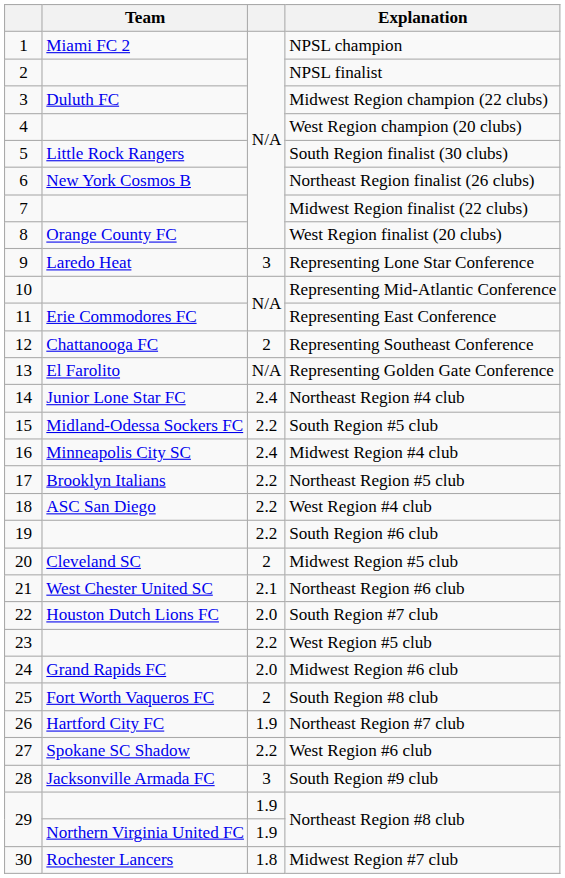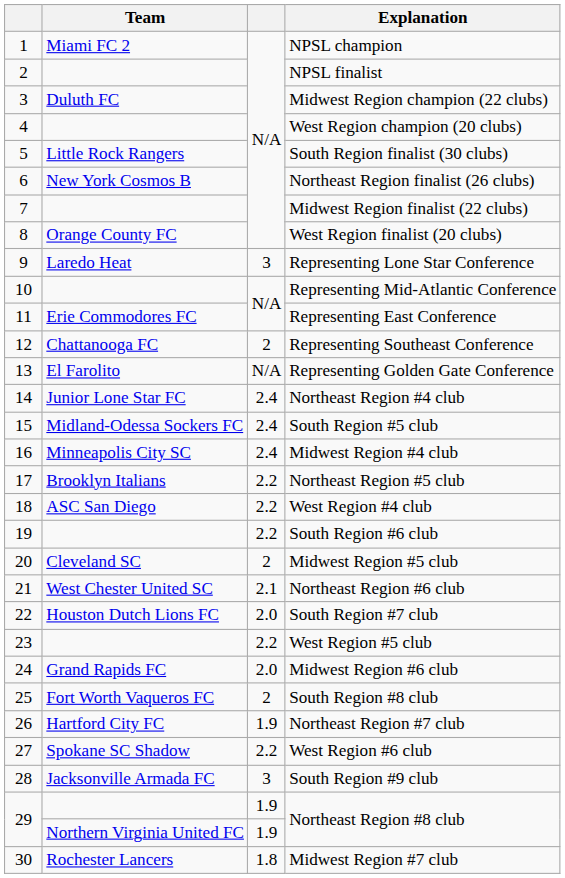South Region #5 club | column 3: 2.2 -> 2.4
